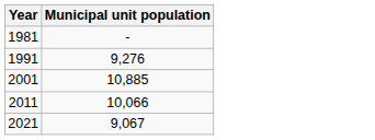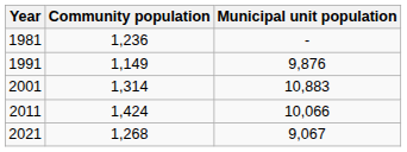+ column: Community population | 1,236 | 1,149 | 1,314 | 1,424 | 1,268
1991 | Municipal unit population: 9,276 -> 9,876
2001 | Municipal unit population: 10,885 -> 10,883
